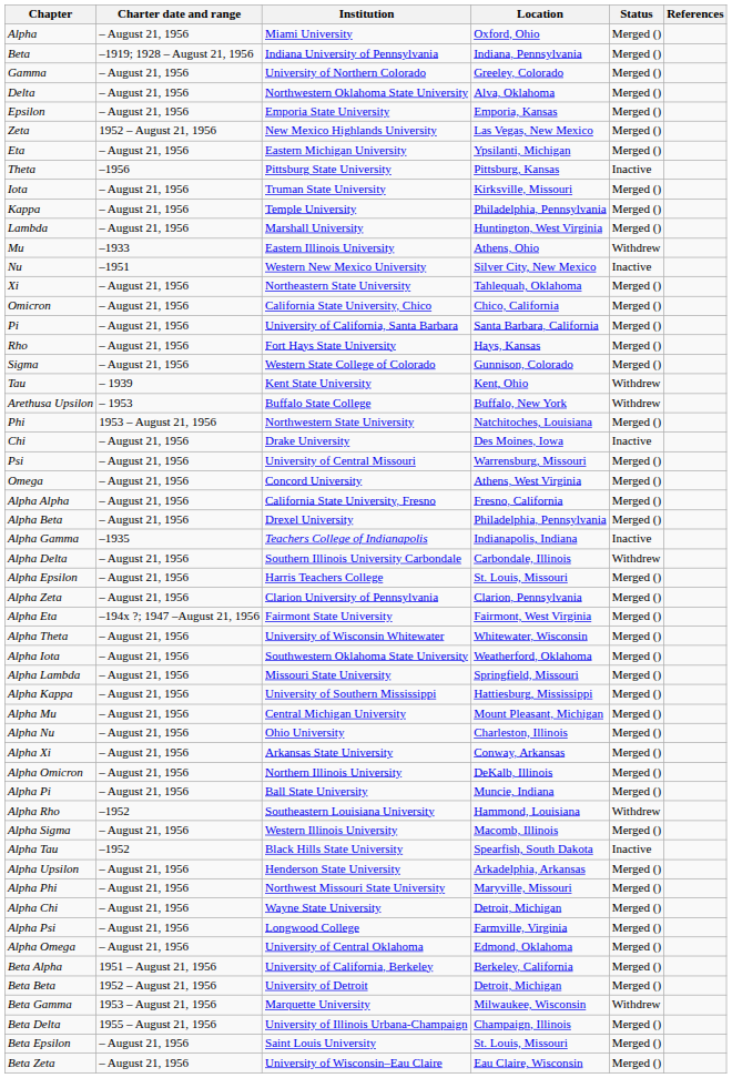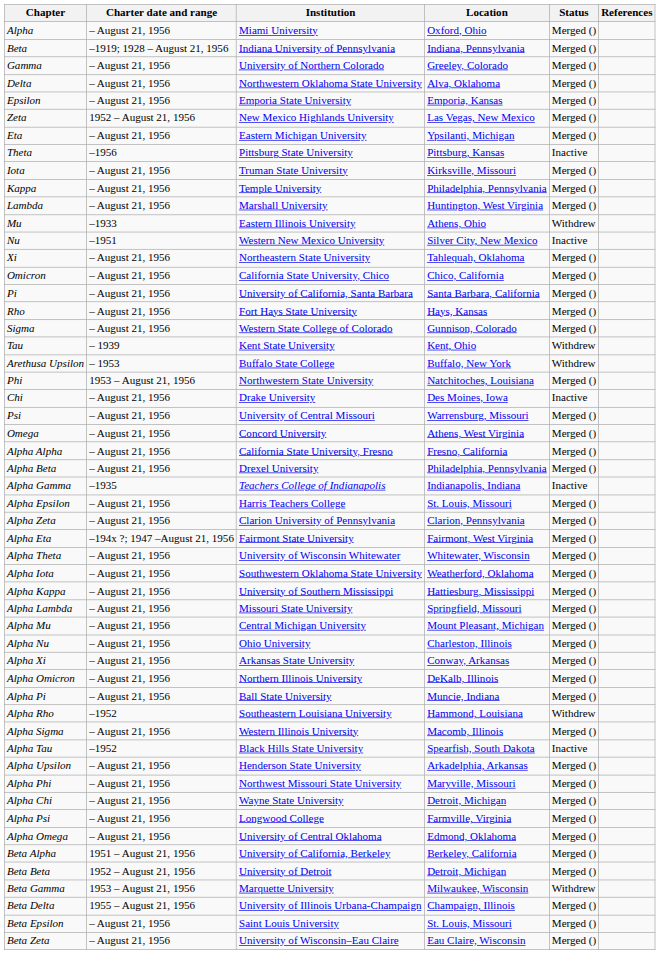- row: Alpha Delta | – August 21, 1956 | Southern Illinois University Carbondale | Carbondale, Illinois | Withdrew
rows swapped: Alpha Kappa <-> Alpha Lambda
